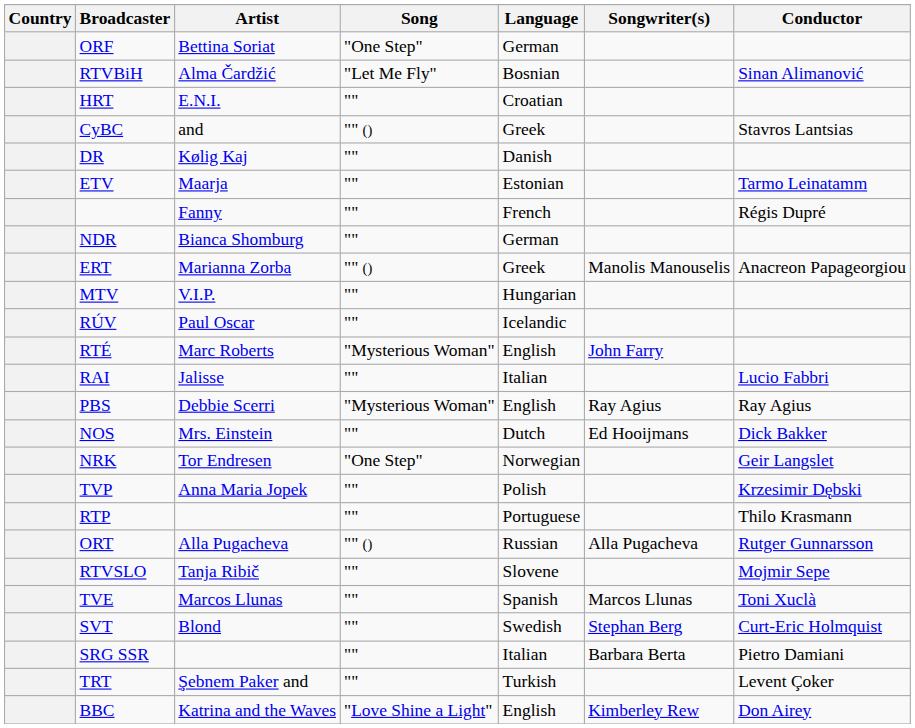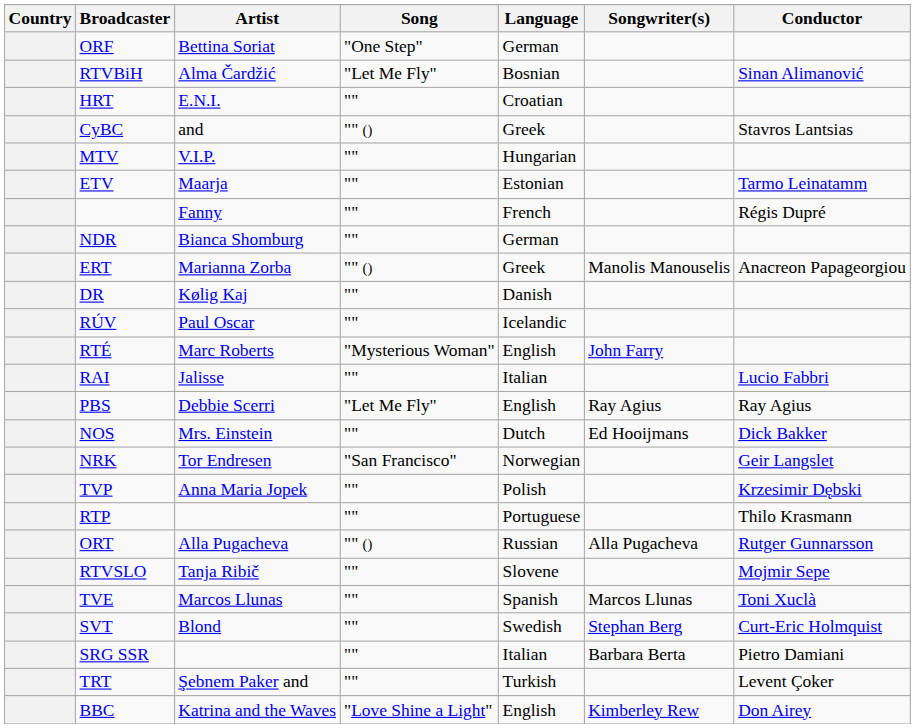rows swapped: DR <-> MTV
PBS | Song: "Mysterious Woman" -> "Let Me Fly"
NRK | Song: "One Step" -> "San Francisco"
